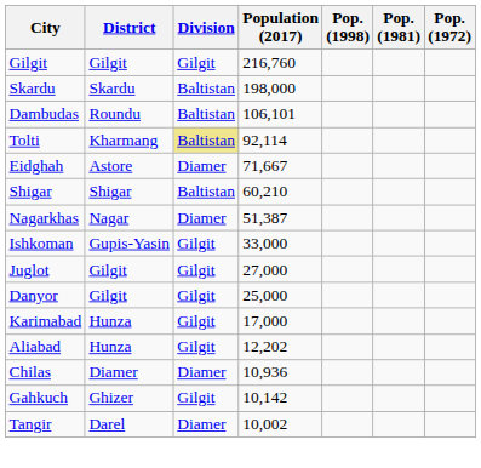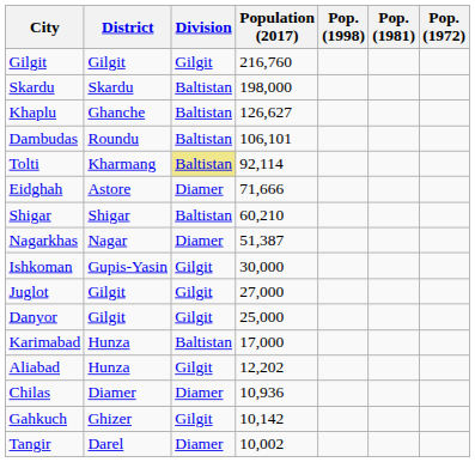+ row: Khaplu | Ghanche | Baltistan | 126,627
Eidghah | Population (2017): 71,667 -> 71,666
Ishkoman | Population (2017): 33,000 -> 30,000
Karimabad | Division: Gilgit -> Baltistan
